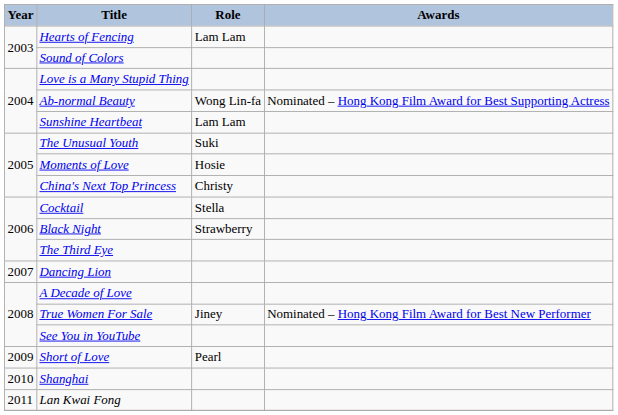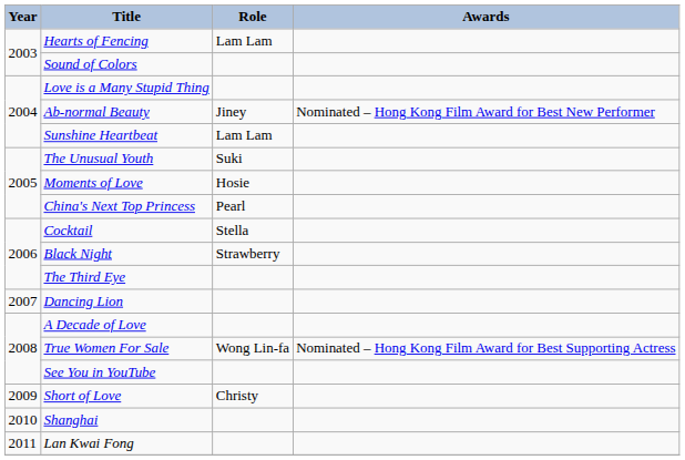Ab-normal Beauty | Role: Wong Lin-fa -> Jiney
Ab-normal Beauty | Awards: Nominated – Hong Kong Film Award for Best Supporting Actress -> Nominated – Hong Kong Film Award for Best New Performer
China's Next Top Princess | Role: Christy -> Pearl
True Women For Sale | Role: Jiney -> Wong Lin-fa
True Women For Sale | Awards: Nominated – Hong Kong Film Award for Best New Performer -> Nominated – Hong Kong Film Award for Best Supporting Actress
Short of Love | Role: Pearl -> Christy
